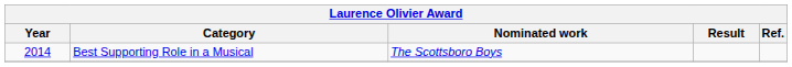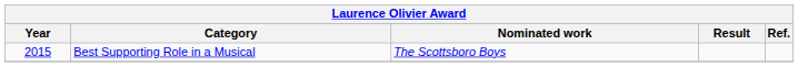Best Supporting Role in a Musical | Year: 2014 -> 2015
